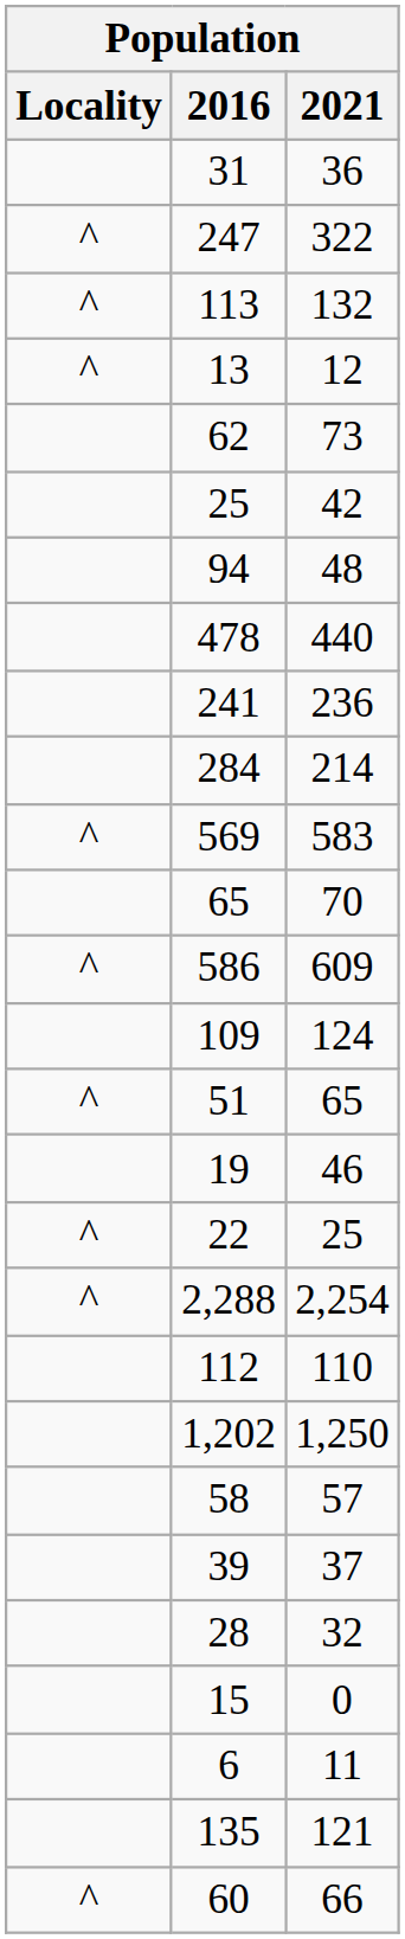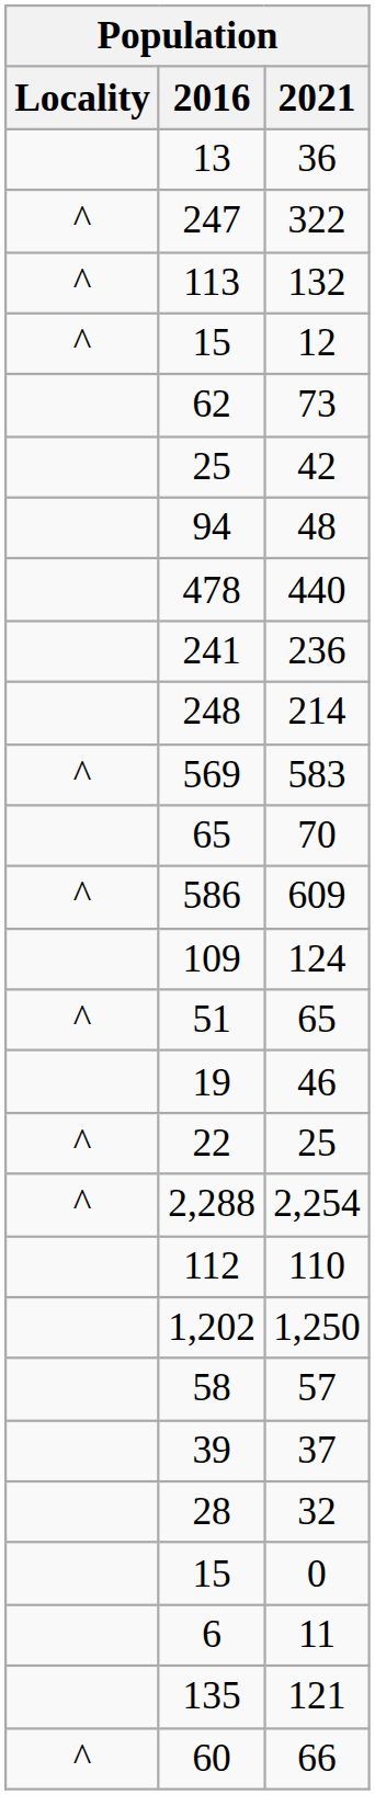36 | 2016: 31 -> 13
12 | 2016: 13 -> 15
214 | 2016: 284 -> 248
